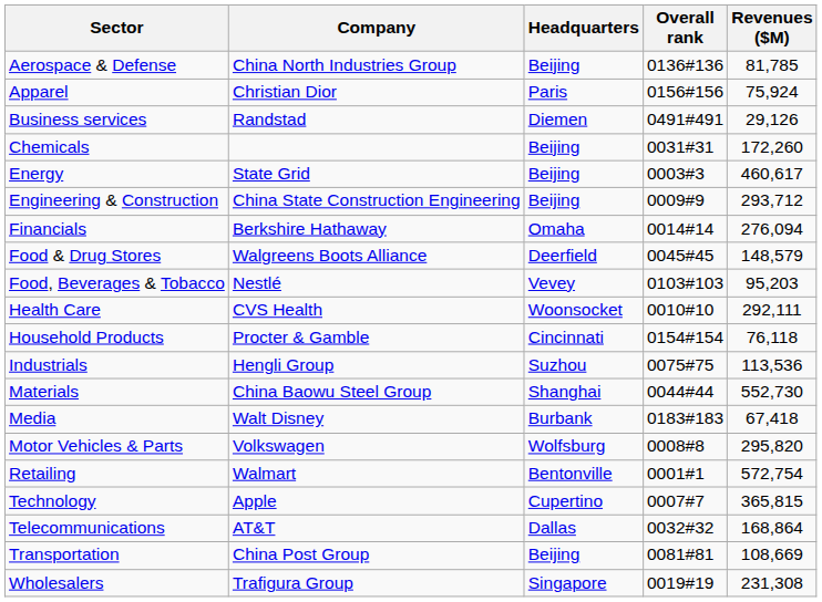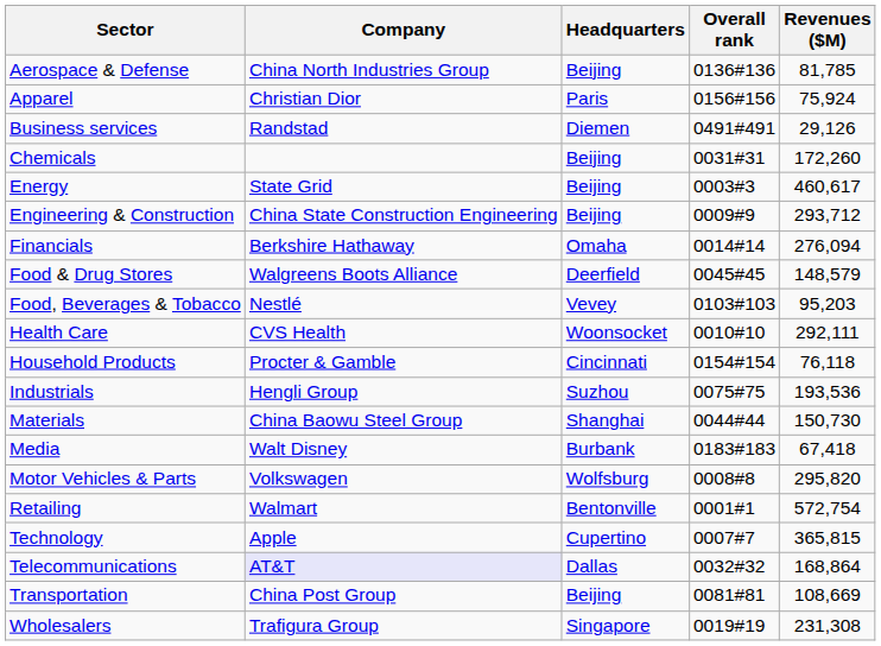Industrials | Revenues ($M): 113,536 -> 193,536
Materials | Revenues ($M): 552,730 -> 150,730
Telecommunications | Company: no background -> lavender background
